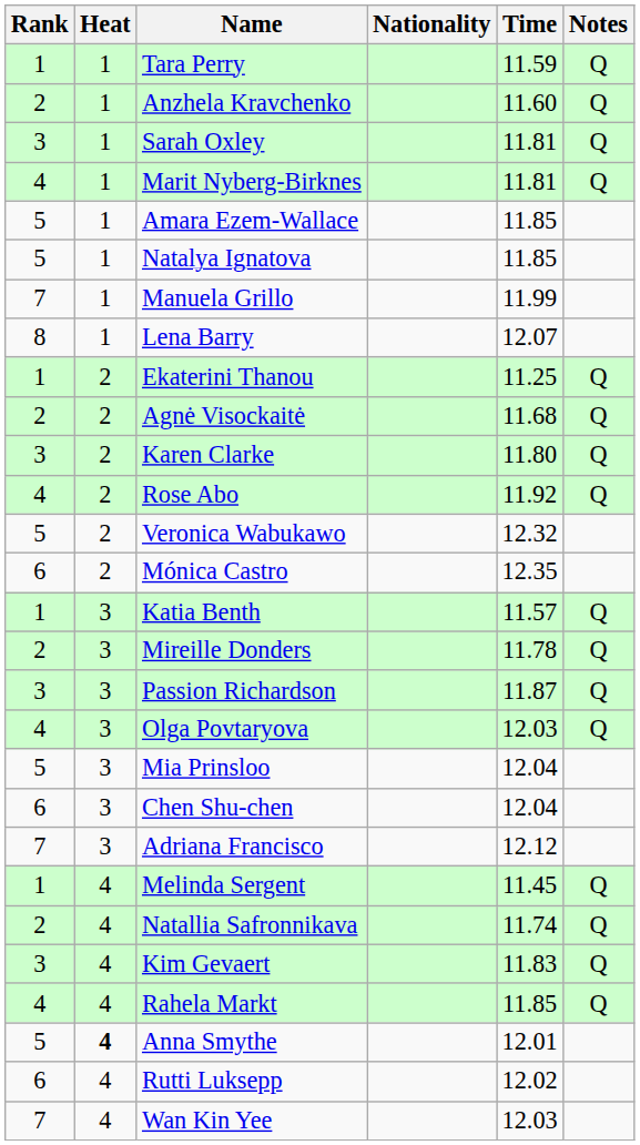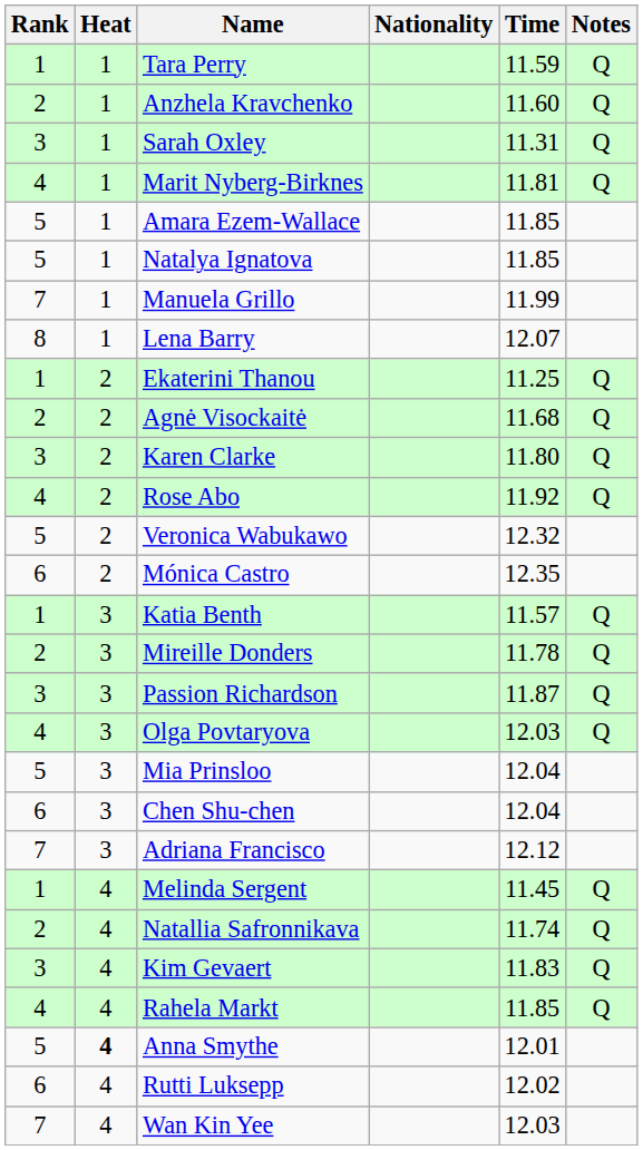Sarah Oxley | Time: 11.81 -> 11.31
